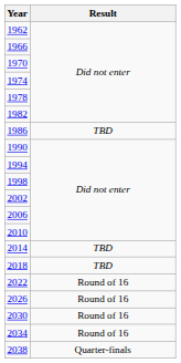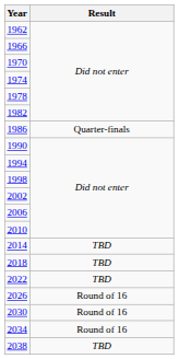1986 | Result: TBD -> Quarter-finals
2022 | Result: Round of 16 -> TBD
2038 | Result: Quarter-finals -> TBD
